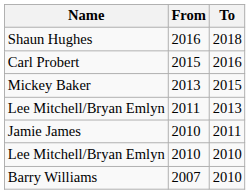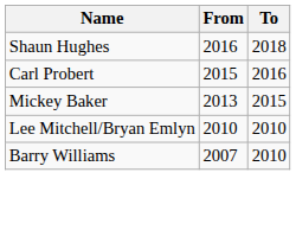- row: Lee Mitchell/Bryan Emlyn | 2011 | 2013
- row: Jamie James | 2010 | 2011
